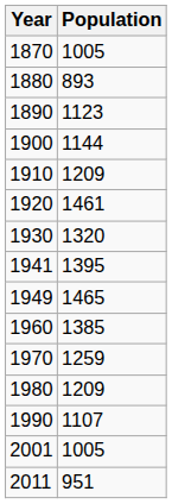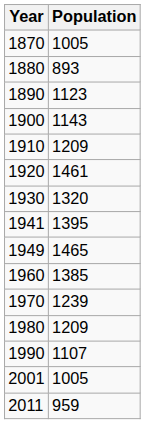1900 | Population: 1144 -> 1143
1970 | Population: 1259 -> 1239
2011 | Population: 951 -> 959
